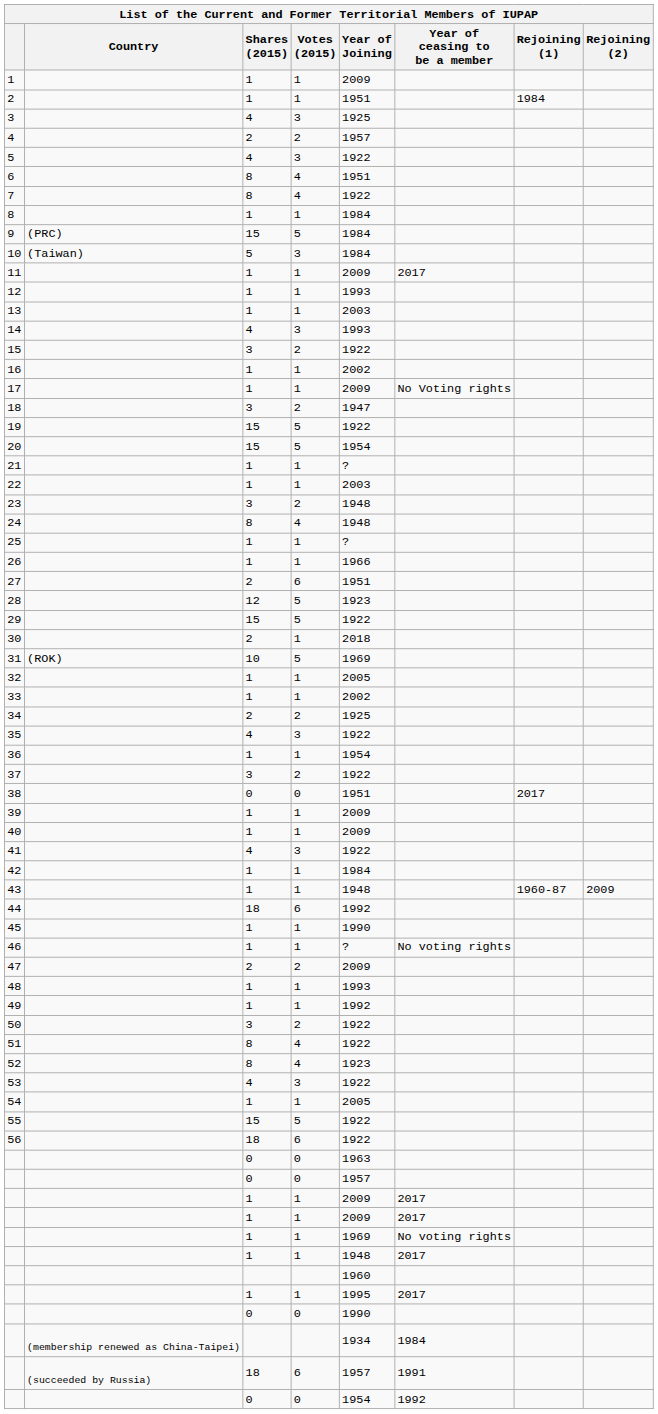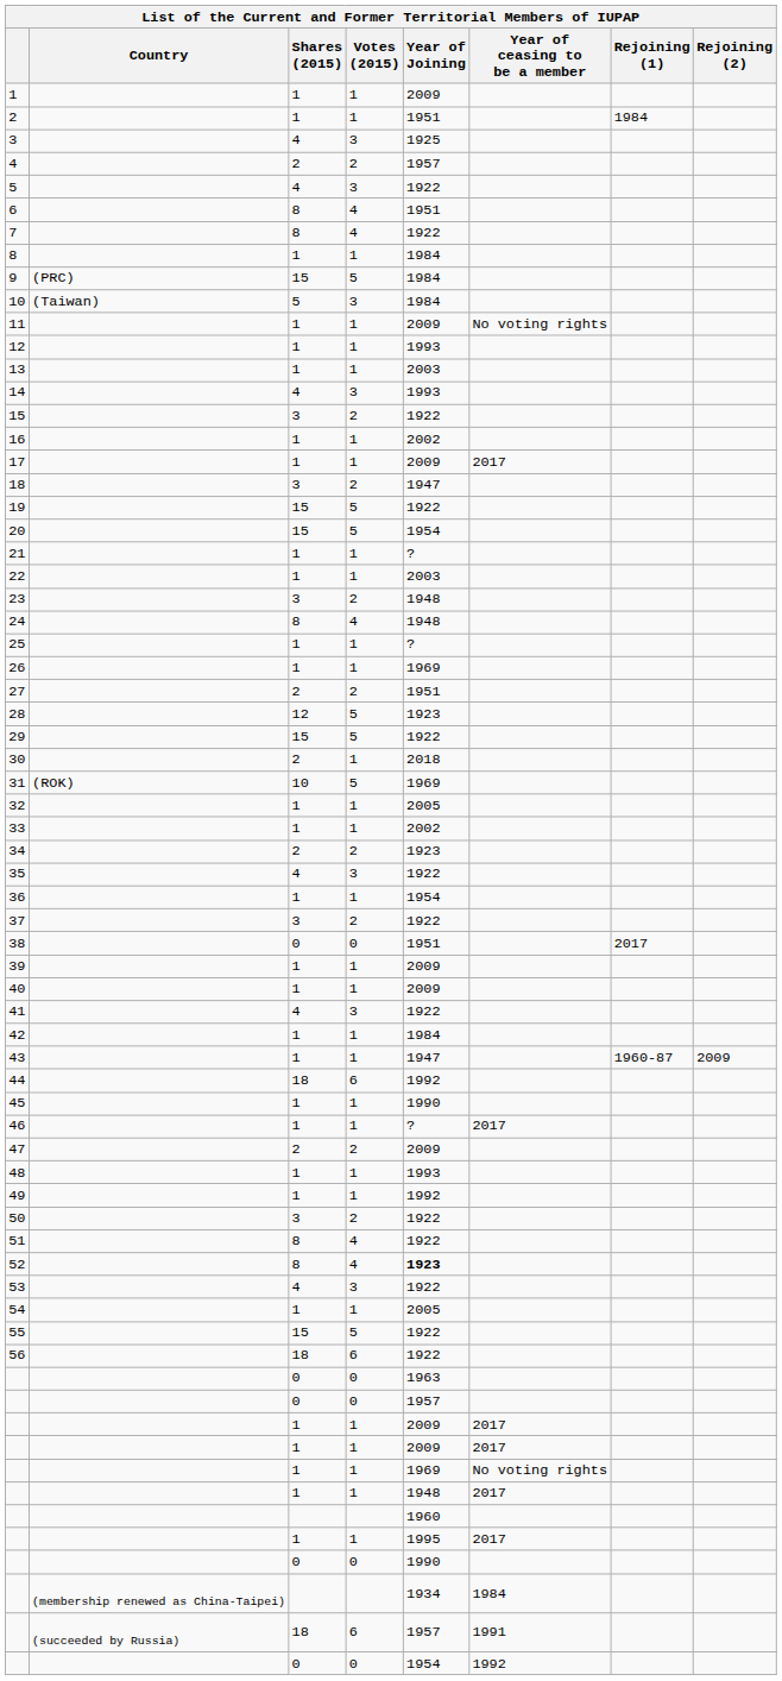11 | Year of ceasing to be a member: 2017 -> No voting rights
17 | Year of ceasing to be a member: No Voting rights -> 2017
26 | Year of Joining: 1966 -> 1969
27 | Votes (2015): 6 -> 2
34 | Year of Joining: 1925 -> 1923
43 | Year of Joining: 1948 -> 1947
46 | Year of ceasing to be a member: No voting rights -> 2017
52 | Year of Joining: normal -> bold
